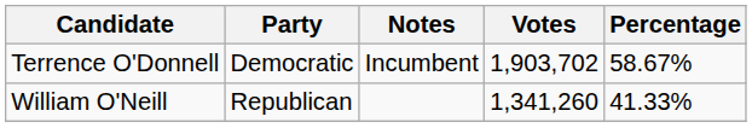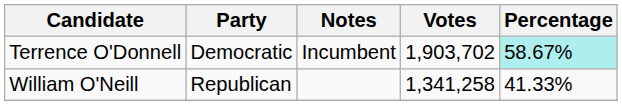Terrence O'Donnell | Percentage: no background -> paleturquoise background
William O'Neill | Votes: 1,341,260 -> 1,341,258
